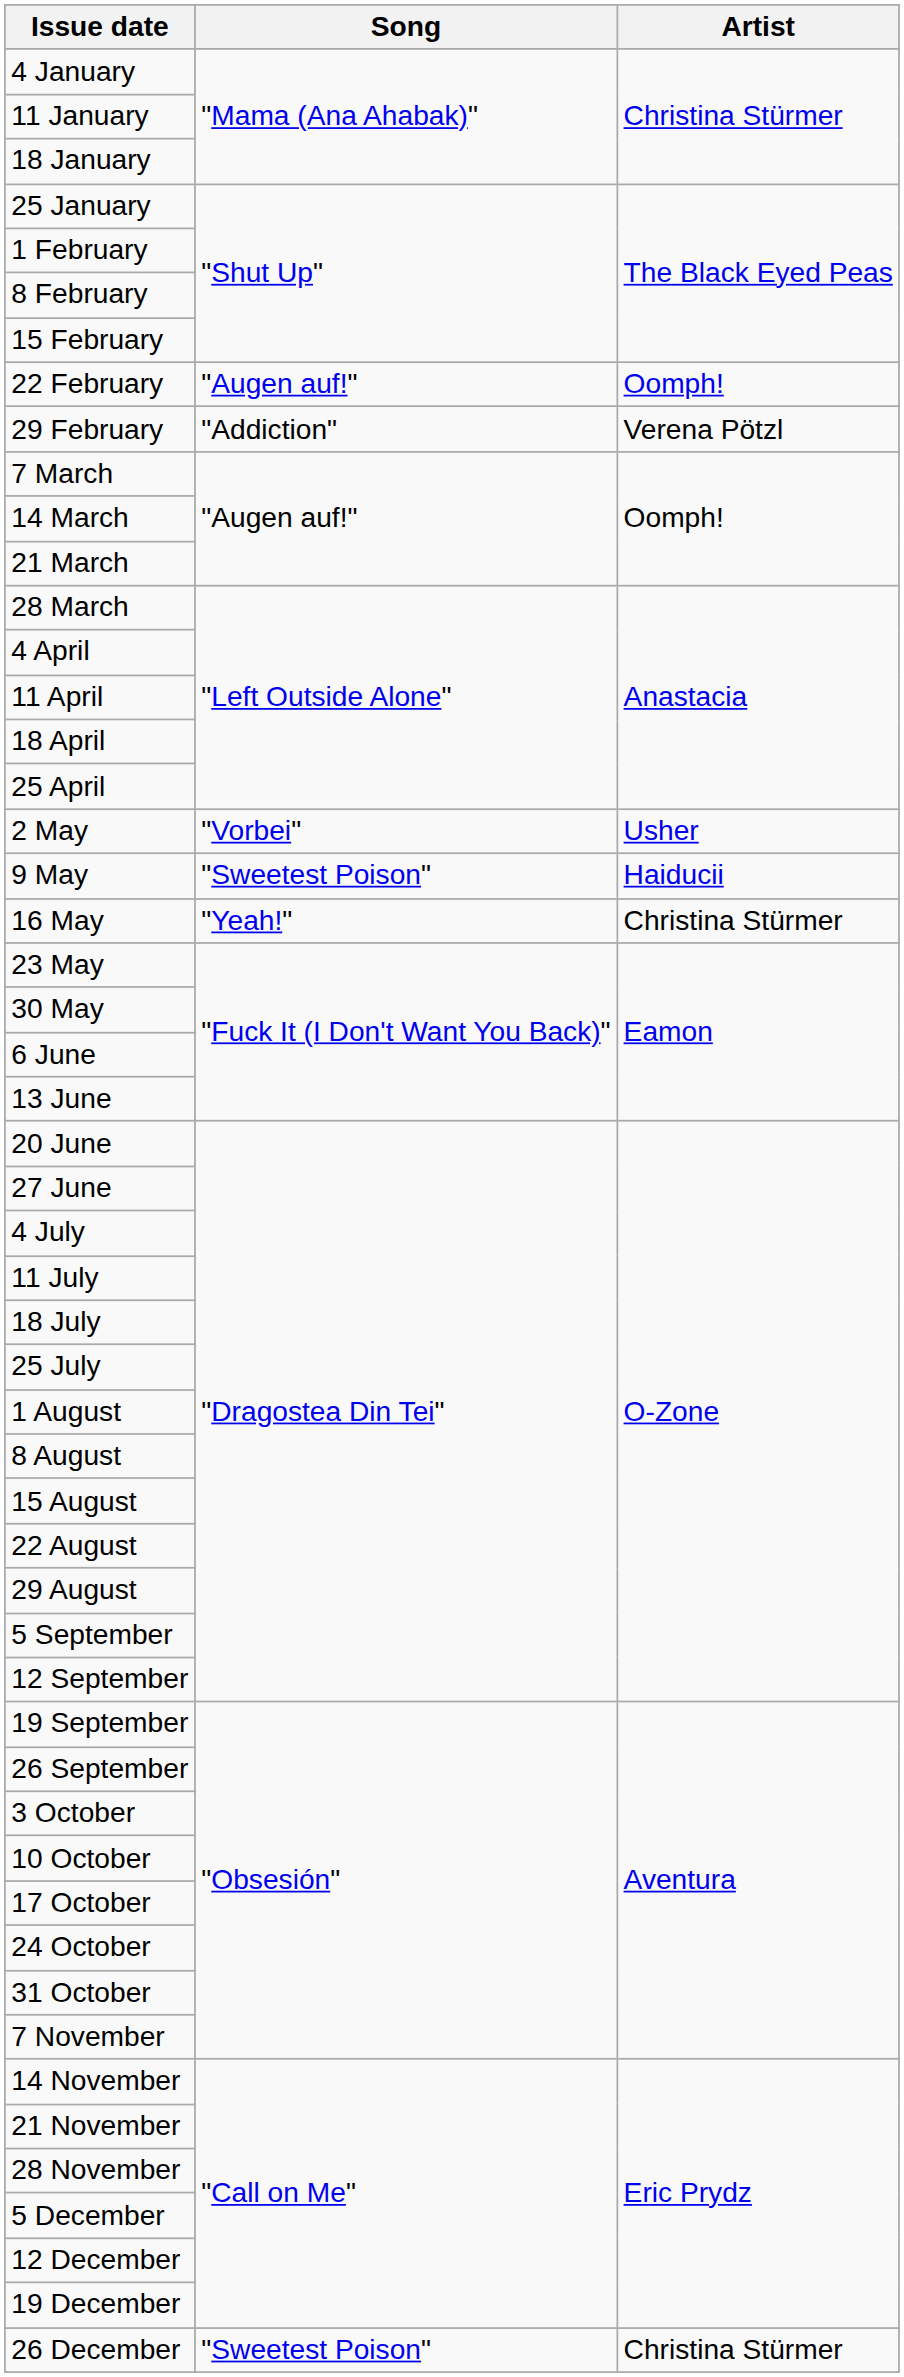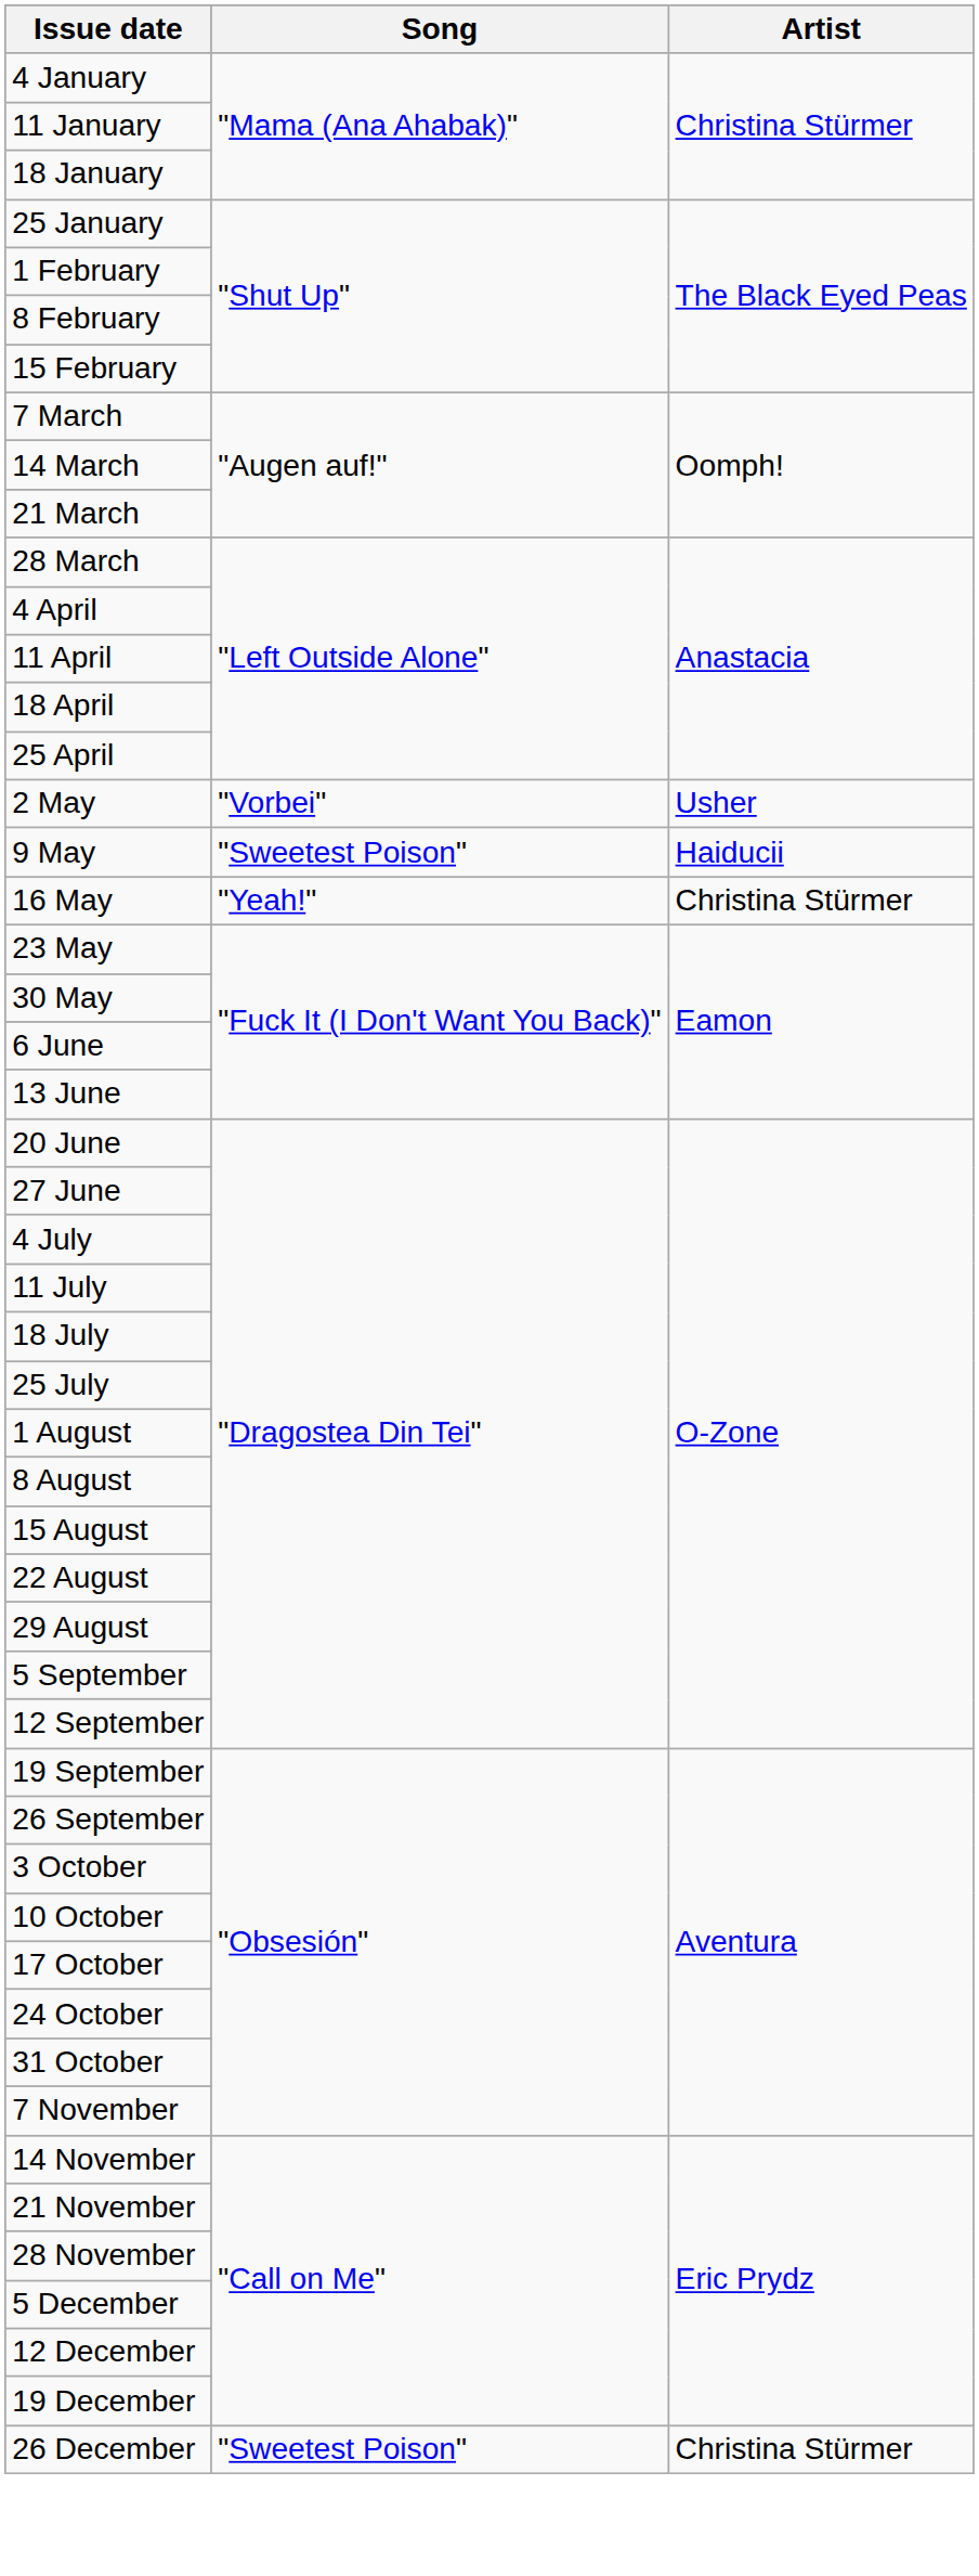- row: 22 February | "Augen auf!" | Oomph!
- row: 29 February | "Addiction" | Verena Pötzl
